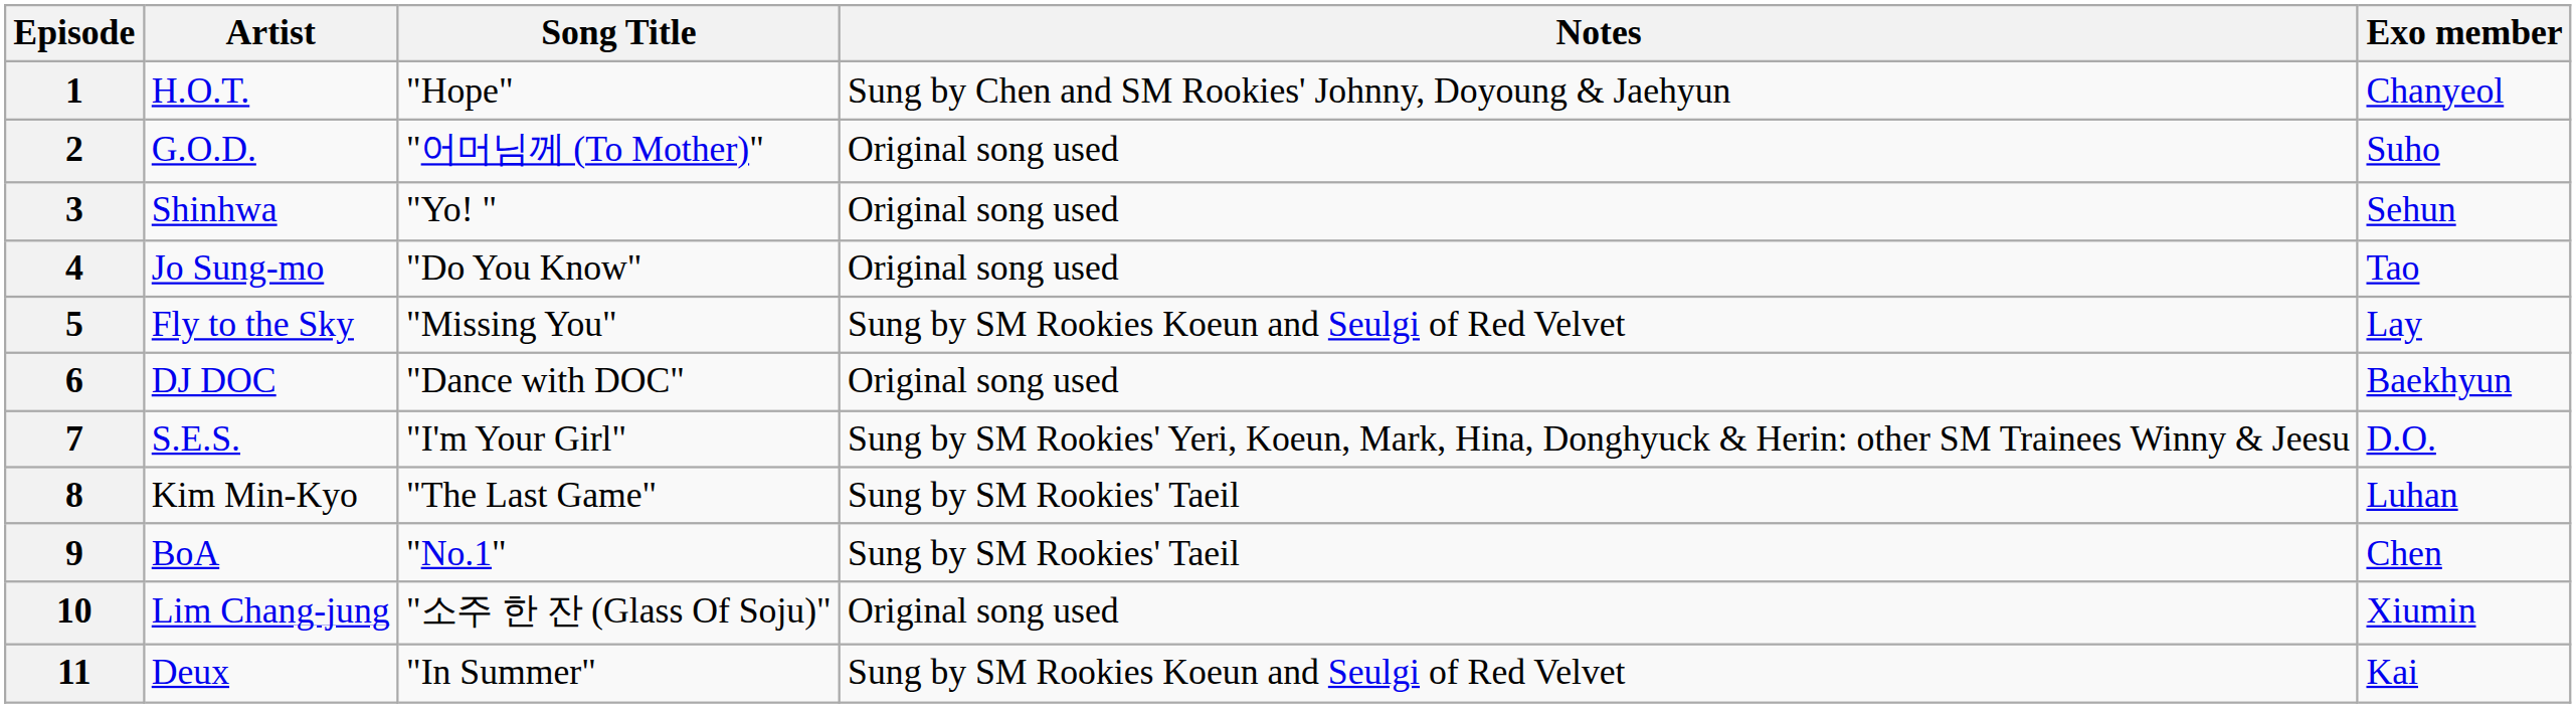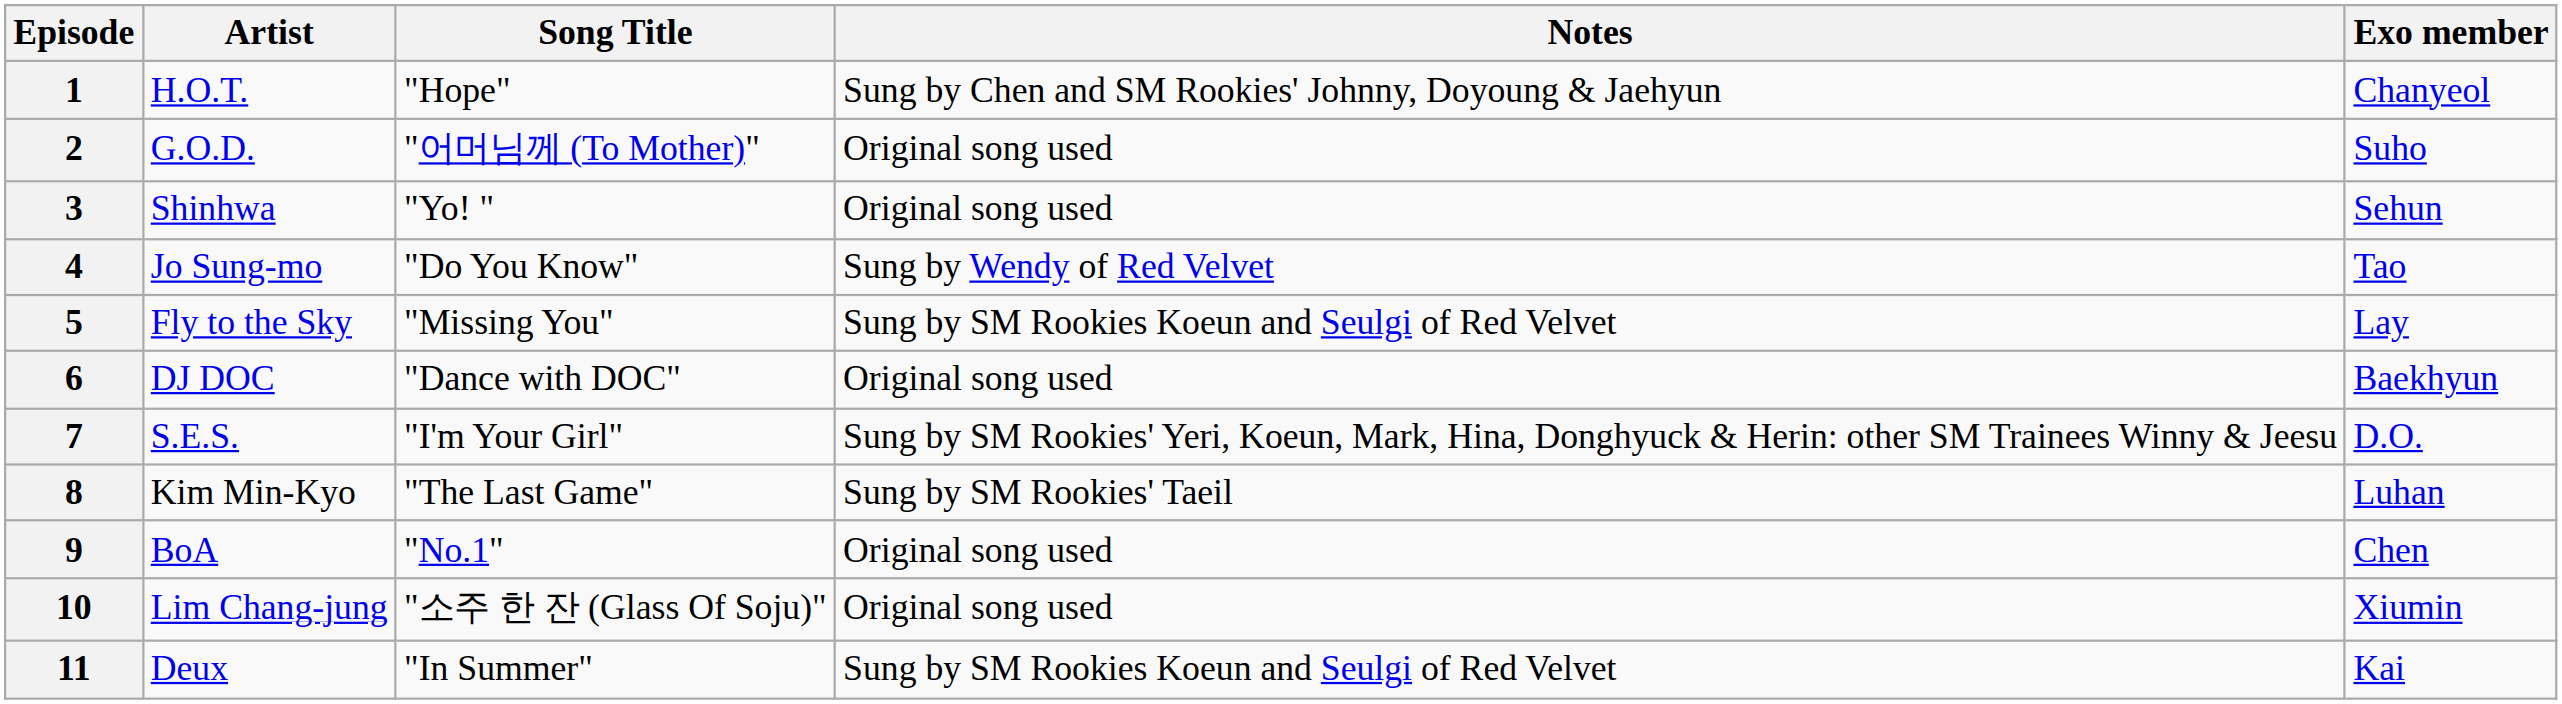4 | Notes: Original song used -> Sung by Wendy of Red Velvet
9 | Notes: Sung by SM Rookies' Taeil -> Original song used
